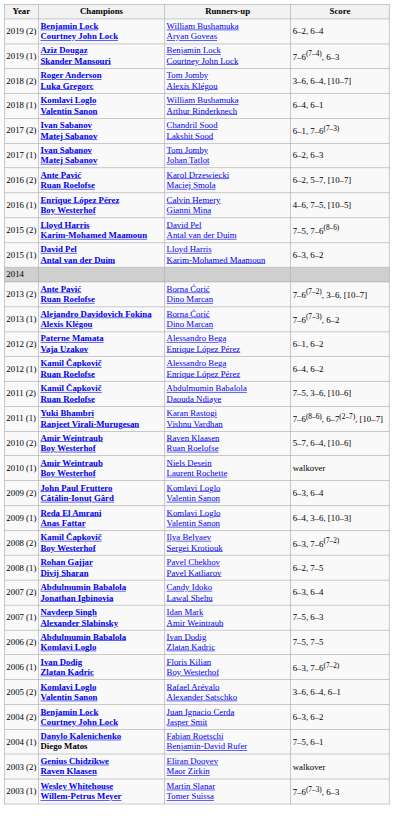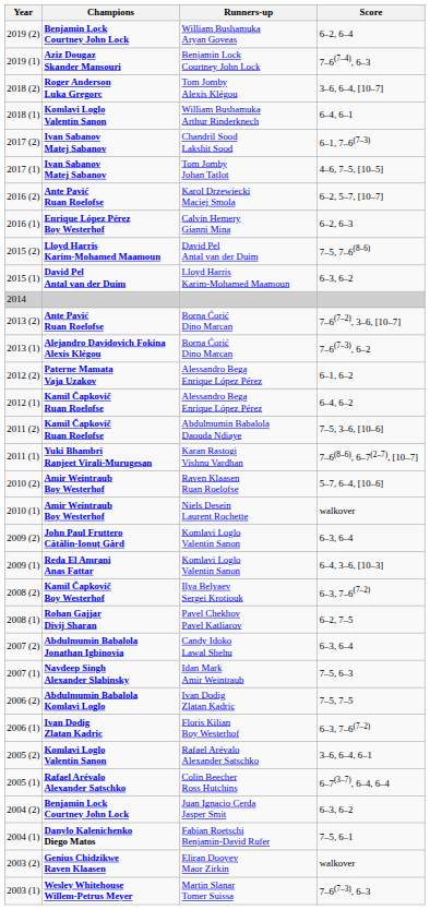Tom Jomby Johan Tatlot | Score: 6–2, 6–3 -> 4–6, 7–5, [10–5]
Calvin Hemery Gianni Mina | Score: 4–6, 7–5, [10–5] -> 6–2, 6–3
+ row: 2005 (1) | Rafael Arévalo Alexander Satschko | Colin Beecher Ross Hutchins | 6–7(3–7), 6–4, 6–4
